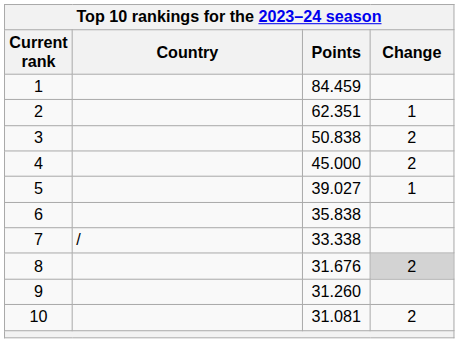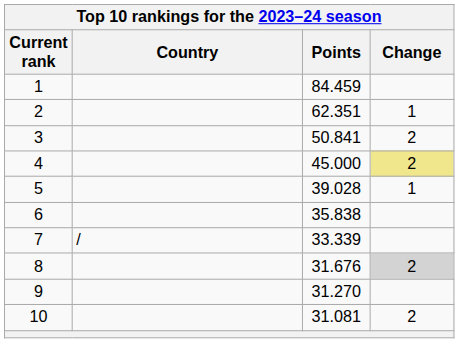3 | Points: 50.838 -> 50.841
4 | Change: no background -> khaki background
5 | Points: 39.027 -> 39.028
7 | Points: 33.338 -> 33.339
9 | Points: 31.260 -> 31.270
